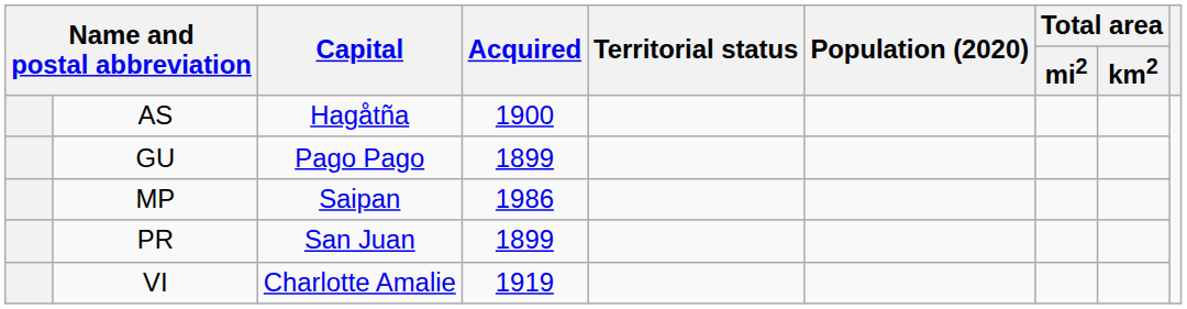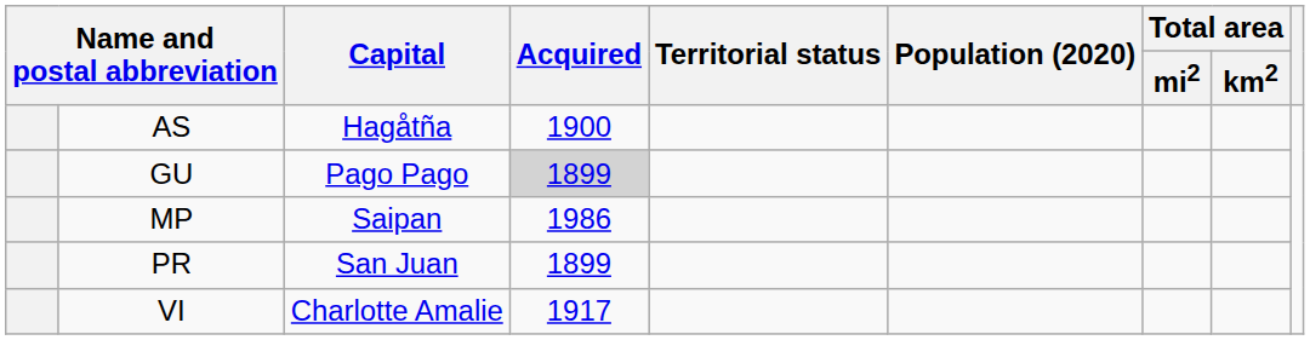GU | Acquired: no background -> lightgrey background
VI | Acquired: 1919 -> 1917
